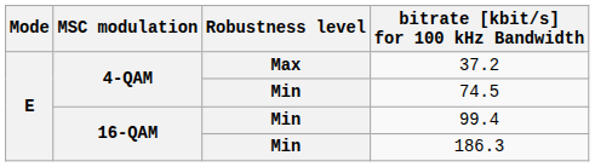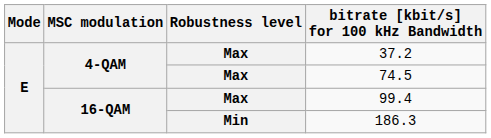74.5 | Robustness level: Min -> Max
99.4 | Robustness level: Min -> Max
